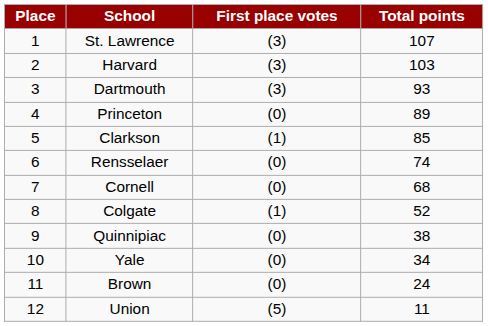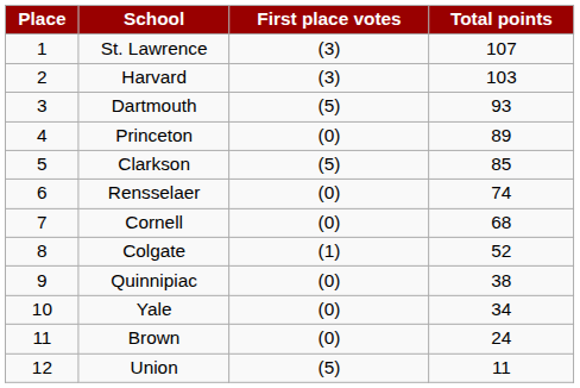Dartmouth | First place votes: (3) -> (5)
Clarkson | First place votes: (1) -> (5)
